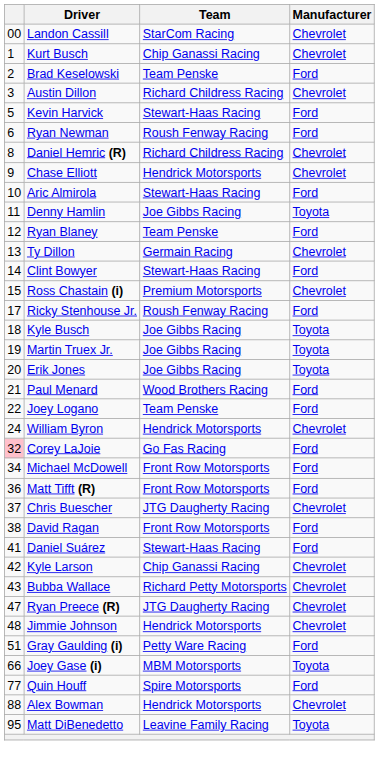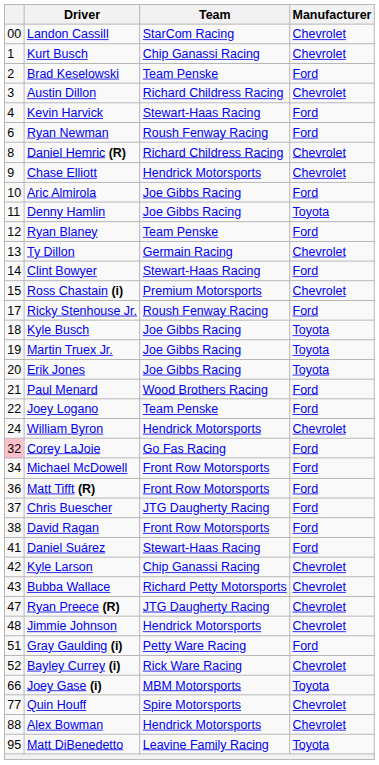Kevin Harvick | column 1: 5 -> 4
Aric Almirola | Team: Stewart-Haas Racing -> Joe Gibbs Racing
Chris Buescher | Manufacturer: Chevrolet -> Ford
+ row: 52 | Bayley Currey (i) | Rick Ware Racing | Chevrolet
Quin Houff | Manufacturer: Ford -> Chevrolet
